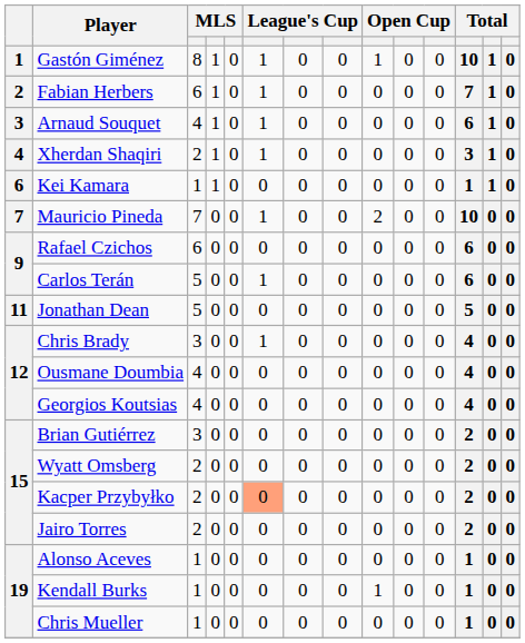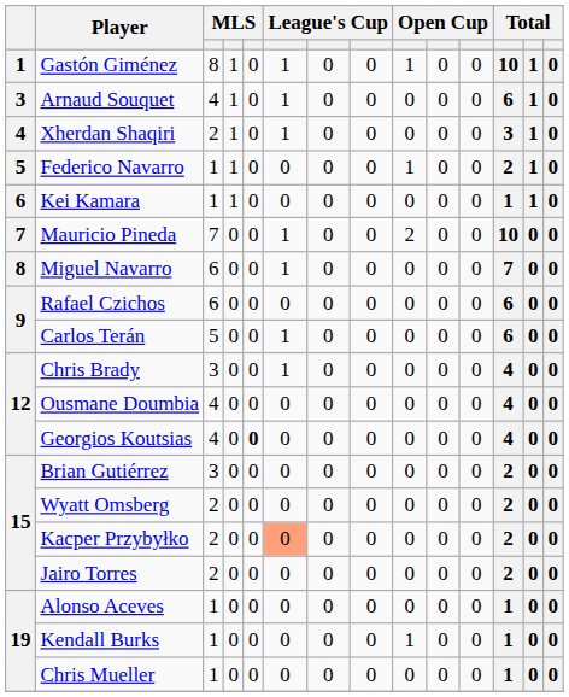- row: 2 | Fabian Herbers | 6 | 1 | 0 | 1 | 0 | 0 | 0 | 0 | 0 | 7 | 1 | 0
+ row: 5 | Federico Navarro | 1 | 1 | 0 | 0 | 0 | 0 | 1 | 0 | 0 | 2 | 1 | 0
+ row: 8 | Miguel Navarro | 6 | 0 | 0 | 1 | 0 | 0 | 0 | 0 | 0 | 7 | 0 | 0
- row: 11 | Jonathan Dean | 5 | 0 | 0 | 0 | 0 | 0 | 0 | 0 | 0 | 5 | 0 | 0
Georgios Koutsias | column 5: normal -> bold
